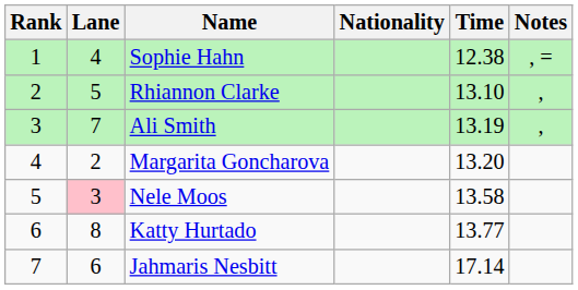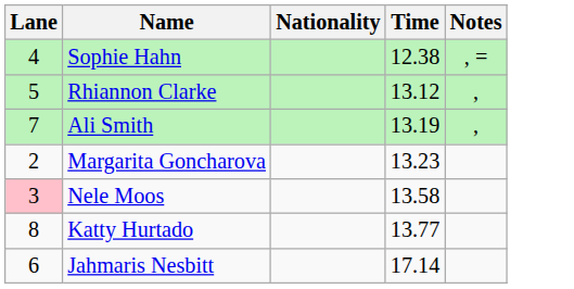- column: Rank | 1 | 2 | 3 | 4 | 5 | 6 | 7
Rhiannon Clarke | Time: 13.10 -> 13.12
Margarita Goncharova | Time: 13.20 -> 13.23
